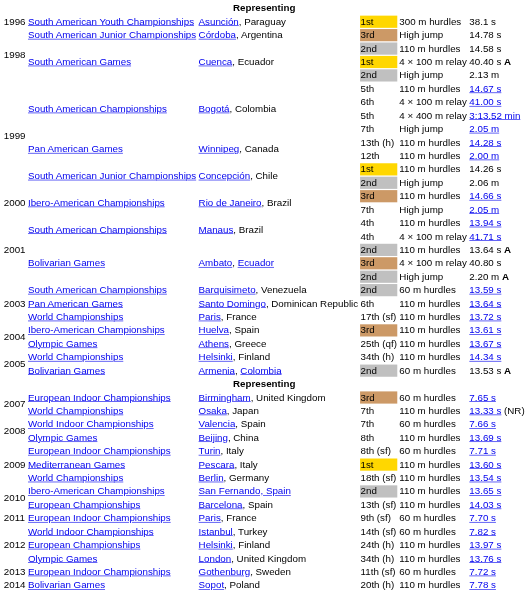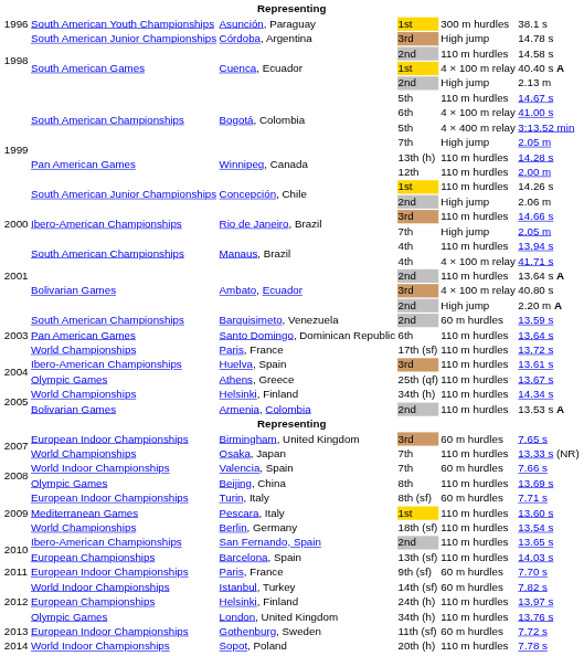Armenia, Colombia | column 5: 60 m hurdles -> 110 m hurdles
Sopot, Poland | column 2: Bolivarian Games -> World Indoor Championships
